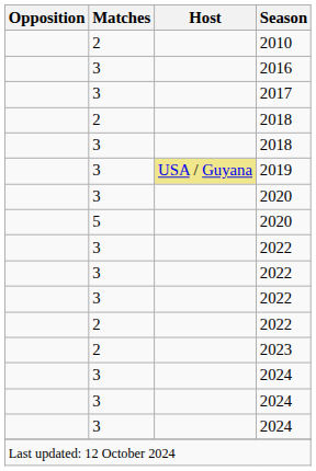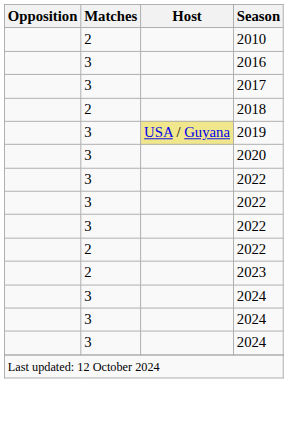- row: 3 | 2018
- row: 5 | 2020
